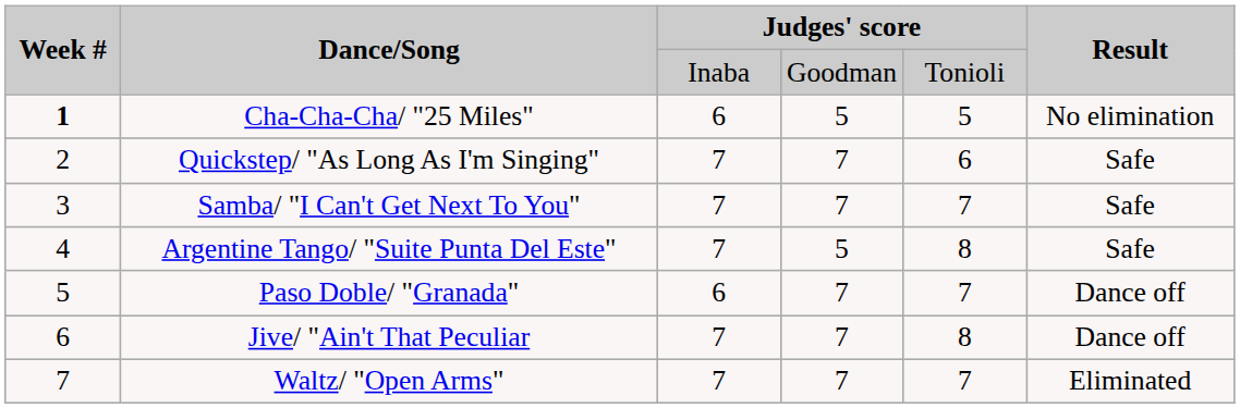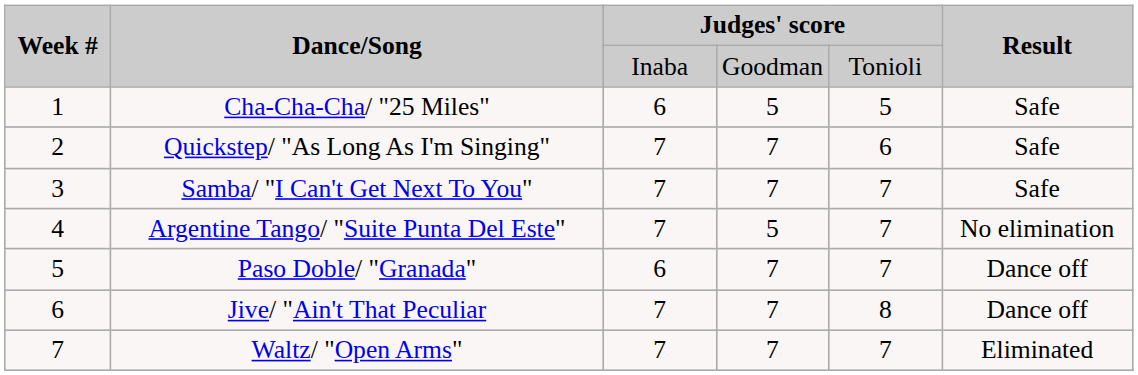Cha-Cha-Cha/ "25 Miles" | Week #: bold -> normal
Cha-Cha-Cha/ "25 Miles" | Result: No elimination -> Safe
Argentine Tango/ "Suite Punta Del Este" | column 5: 8 -> 7
Argentine Tango/ "Suite Punta Del Este" | Result: Safe -> No elimination
